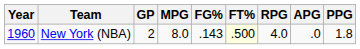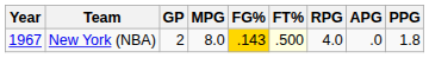New York (NBA) | Year: 1960 -> 1967
New York (NBA) | FG%: no background -> gold background
